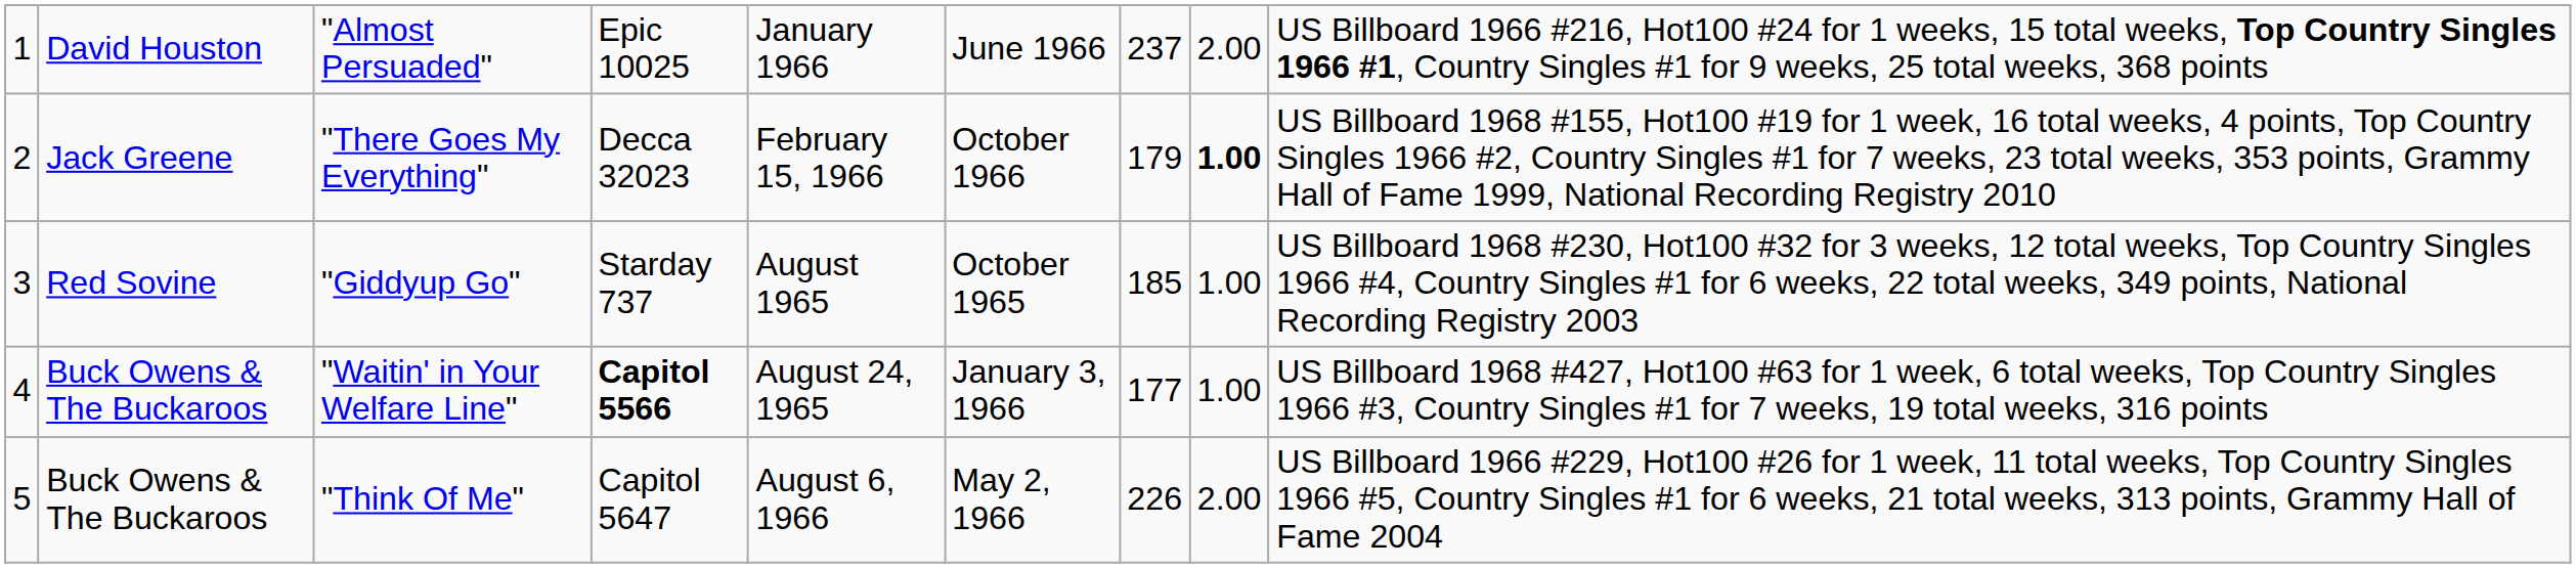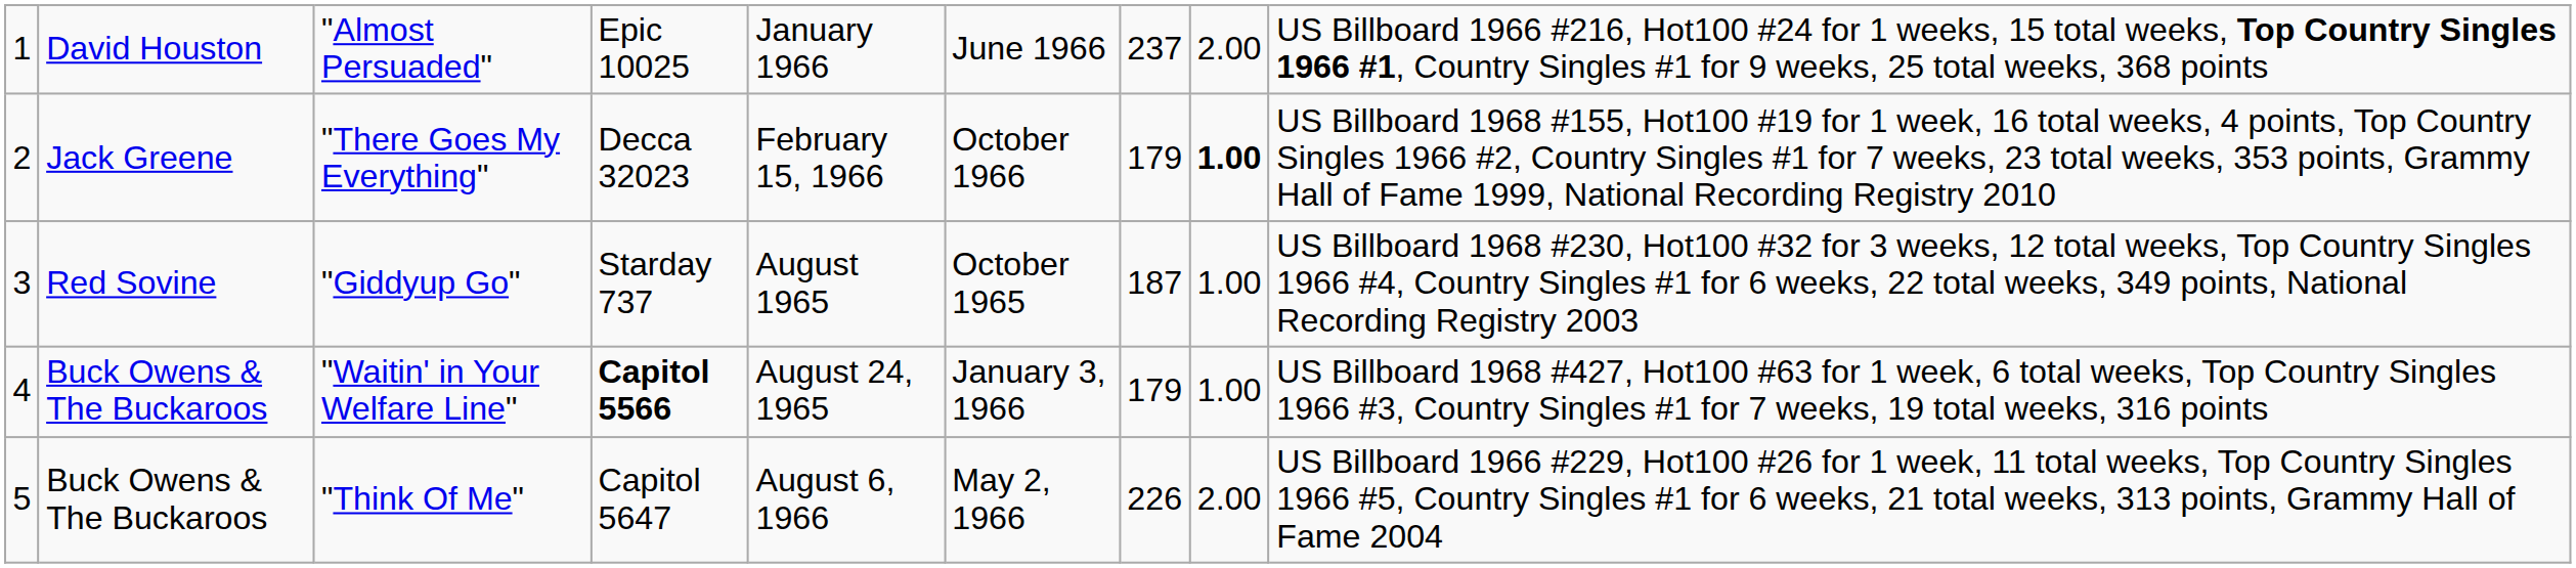"Giddyup Go" | column 7: 185 -> 187
"Waitin' in Your Welfare Line" | column 7: 177 -> 179
